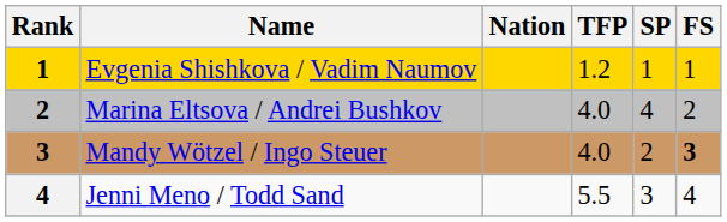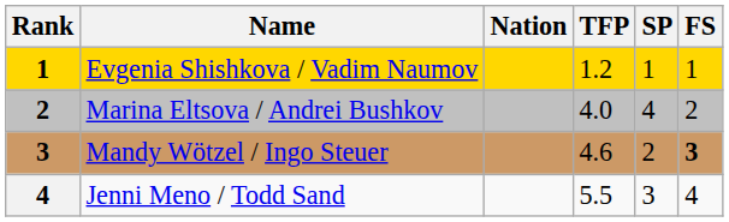Mandy Wötzel / Ingo Steuer | TFP: 4.0 -> 4.6
